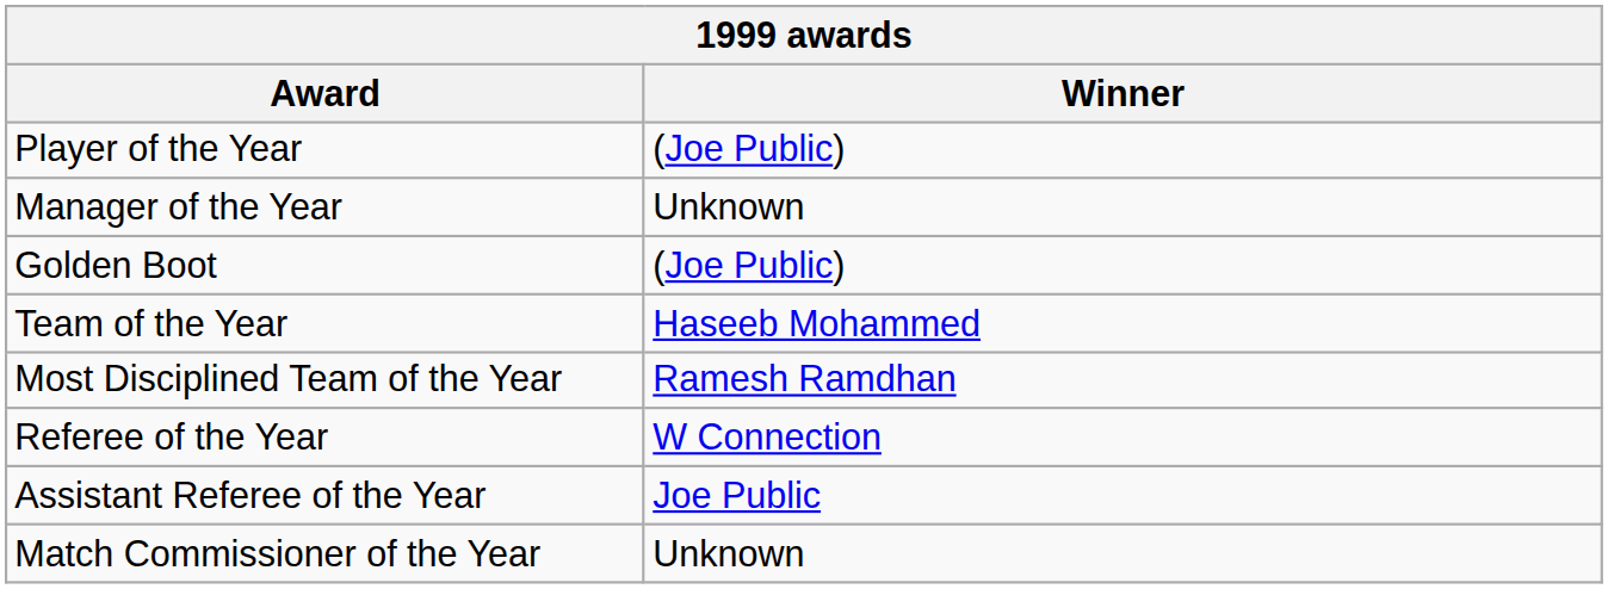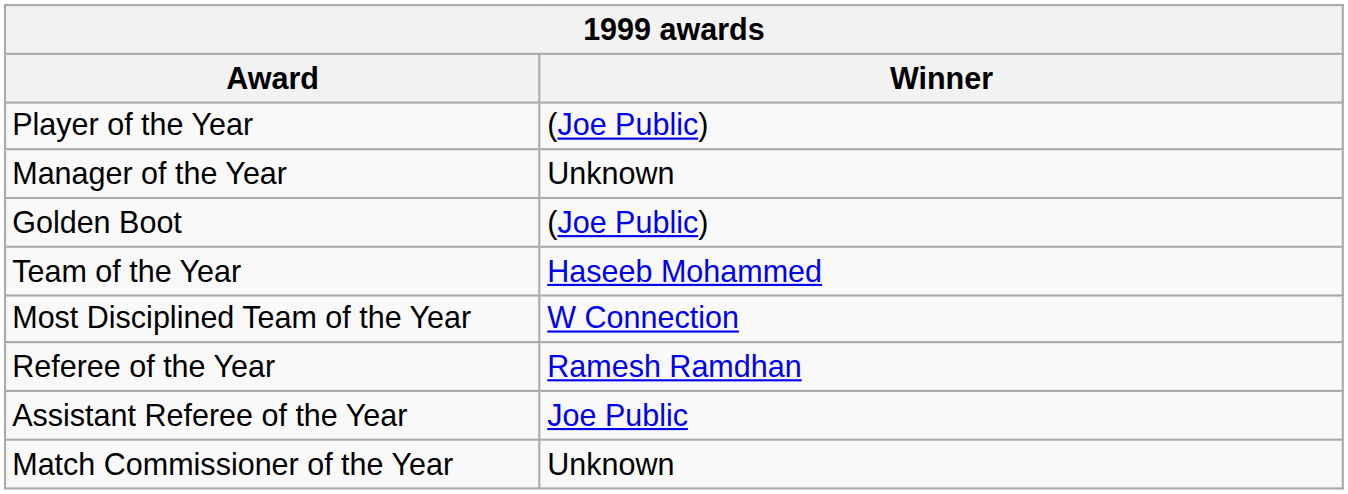Most Disciplined Team of the Year | Winner: Ramesh Ramdhan -> W Connection
Referee of the Year | Winner: W Connection -> Ramesh Ramdhan
